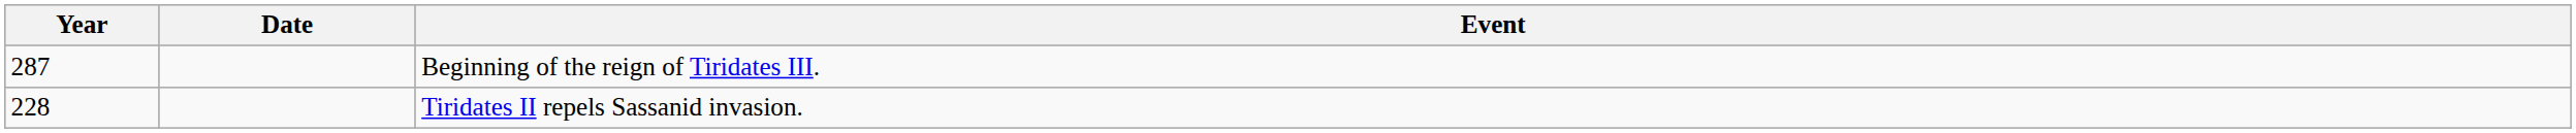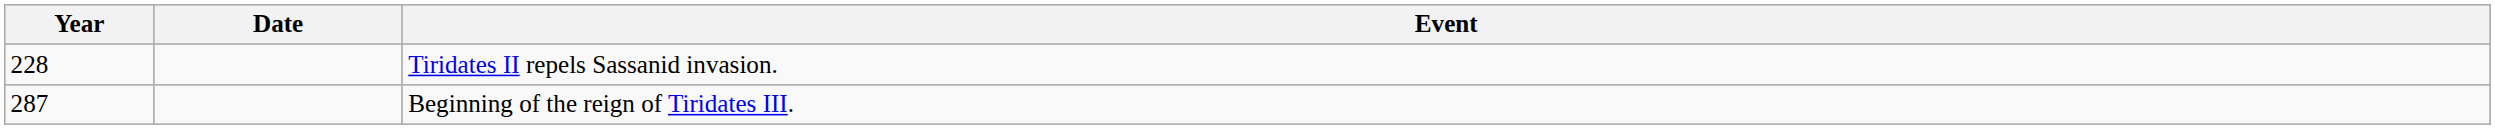rows swapped: Tiridates II repels Sassanid invasion. <-> Beginning of the reign of Tiridates III.
